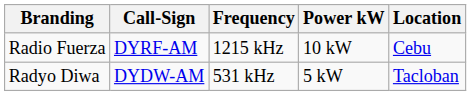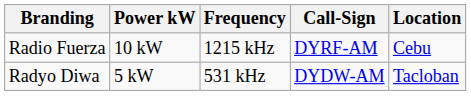columns swapped: Call-Sign <-> Power kW
